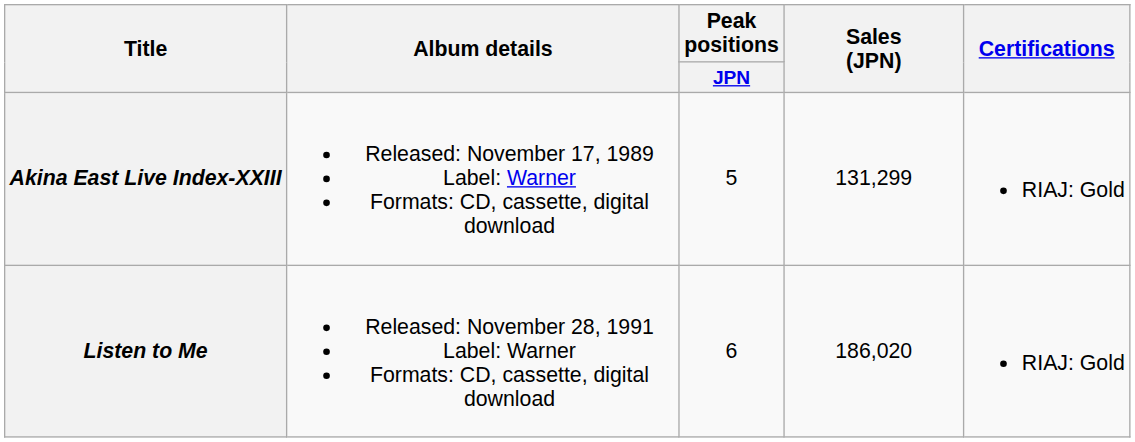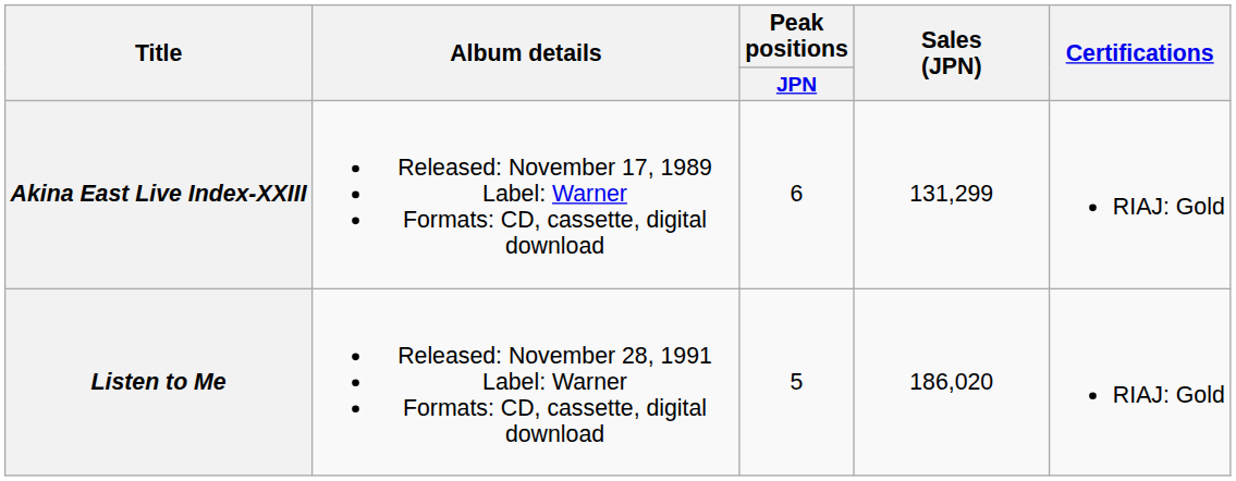Akina East Live Index-XXIII | Peak positions / JPN: 5 -> 6
Listen to Me | Peak positions / JPN: 6 -> 5
